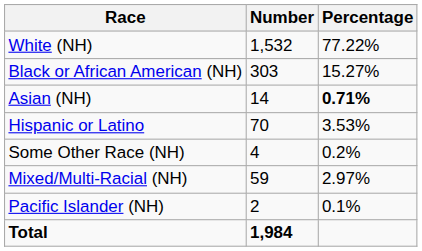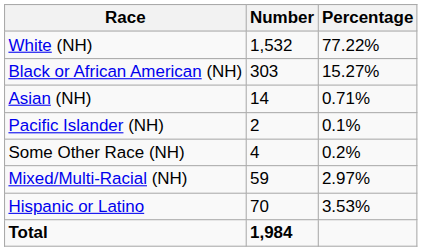Asian (NH) | Percentage: bold -> normal
rows swapped: Pacific Islander (NH) <-> Hispanic or Latino
